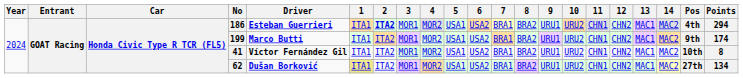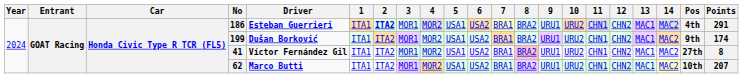186 | Points: 294 -> 291
199 | Driver: Marco Butti -> Dušan Borković
41 | 8: no background -> pink background
41 | Pos: 10th -> 27th
62 | Driver: Dušan Borković -> Marco Butti
62 | 1: khaki background -> no background
62 | Pos: 27th -> 10th
62 | Points: 134 -> 207
